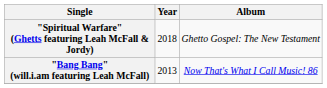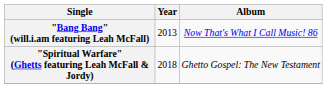rows swapped: "Bang Bang" (will.i.am featuring Leah McFall) <-> "Spiritual Warfare" (Ghetts featuring Leah McFall & Jordy)
